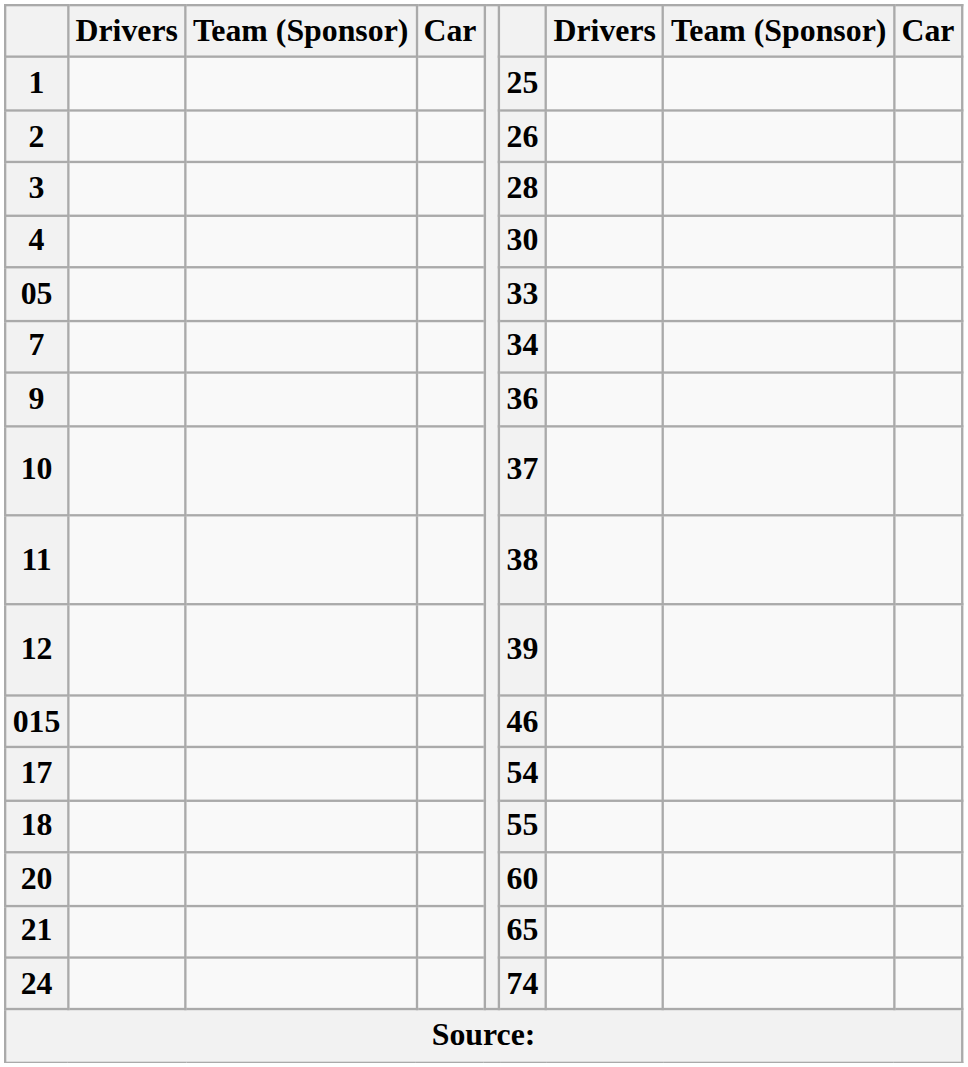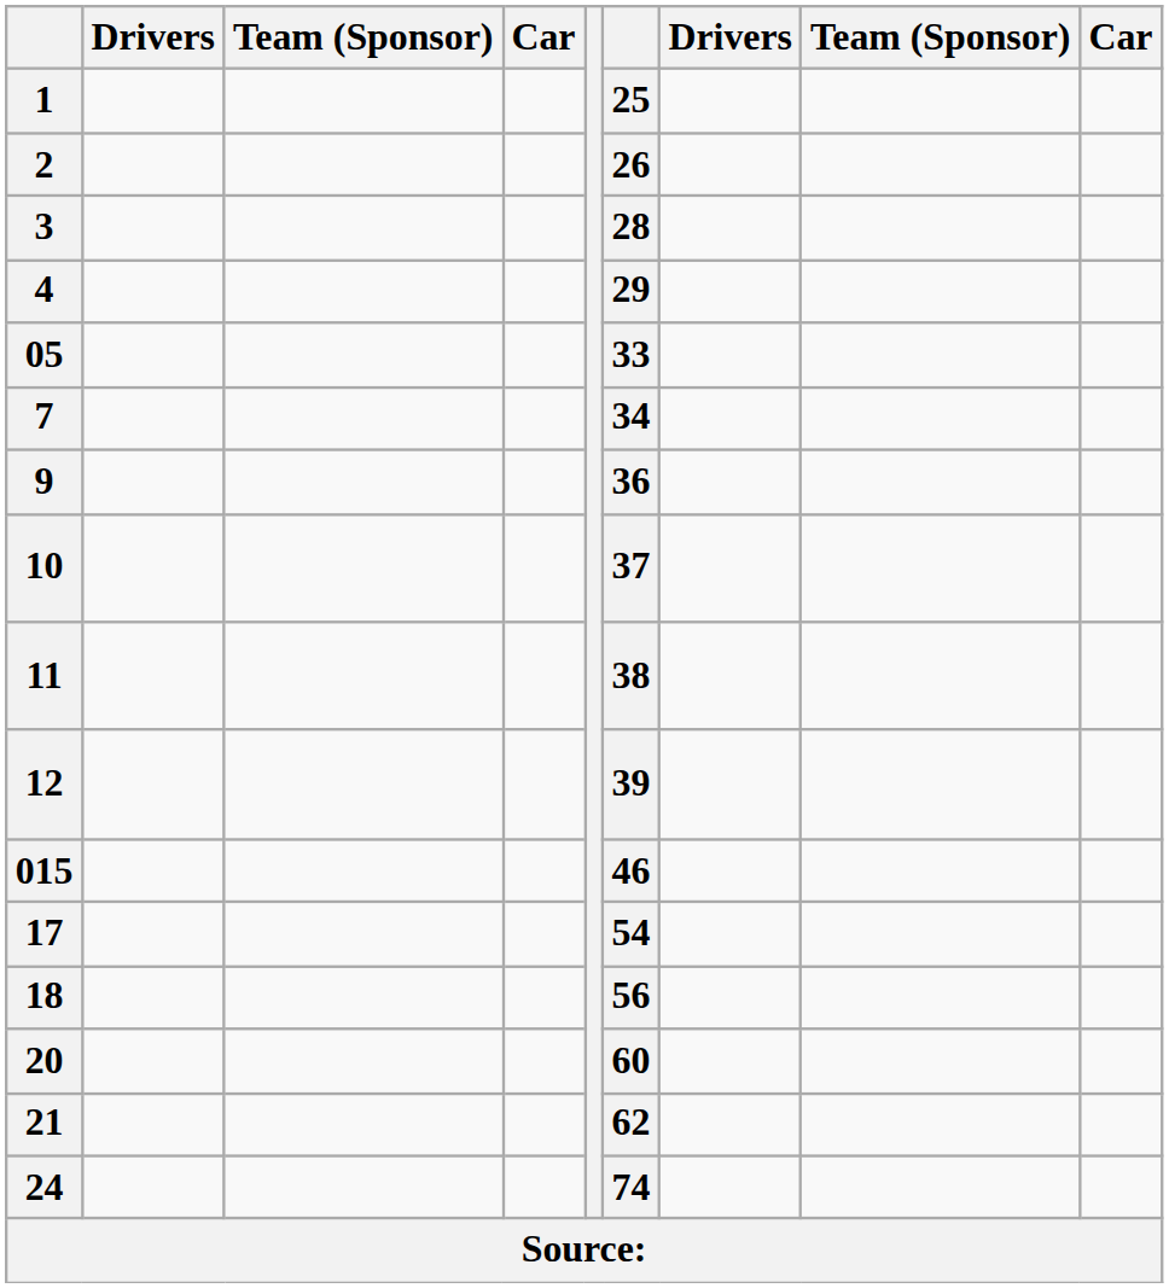4 | column 6: 30 -> 29
18 | column 6: 55 -> 56
21 | column 6: 65 -> 62
